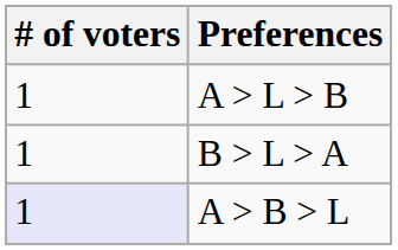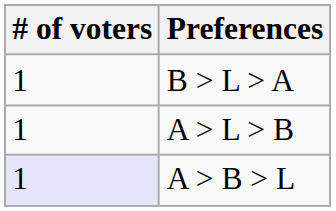rows swapped: A > L > B <-> B > L > A
